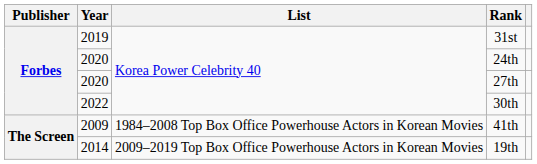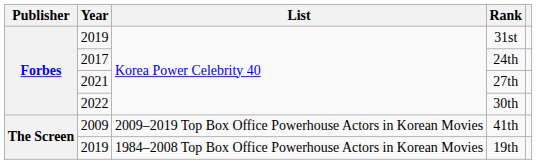24th | Year: 2020 -> 2017
27th | Year: 2020 -> 2021
41th | List: 1984–2008 Top Box Office Powerhouse Actors in Korean Movies -> 2009–2019 Top Box Office Powerhouse Actors in Korean Movies
19th | Year: 2014 -> 2019
19th | List: 2009–2019 Top Box Office Powerhouse Actors in Korean Movies -> 1984–2008 Top Box Office Powerhouse Actors in Korean Movies
